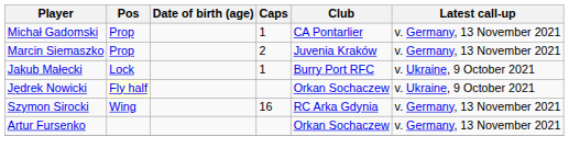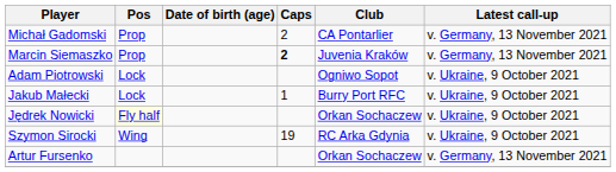Michał Gadomski | Caps: 1 -> 2
Marcin Siemaszko | Caps: normal -> bold
+ row: Adam Piotrowski | Lock | Ogniwo Sopot | v. Ukraine, 9 October 2021
Szymon Sirocki | Caps: 16 -> 19
Szymon Sirocki | Latest call-up: v. Germany, 13 November 2021 -> v. Ukraine, 9 October 2021
